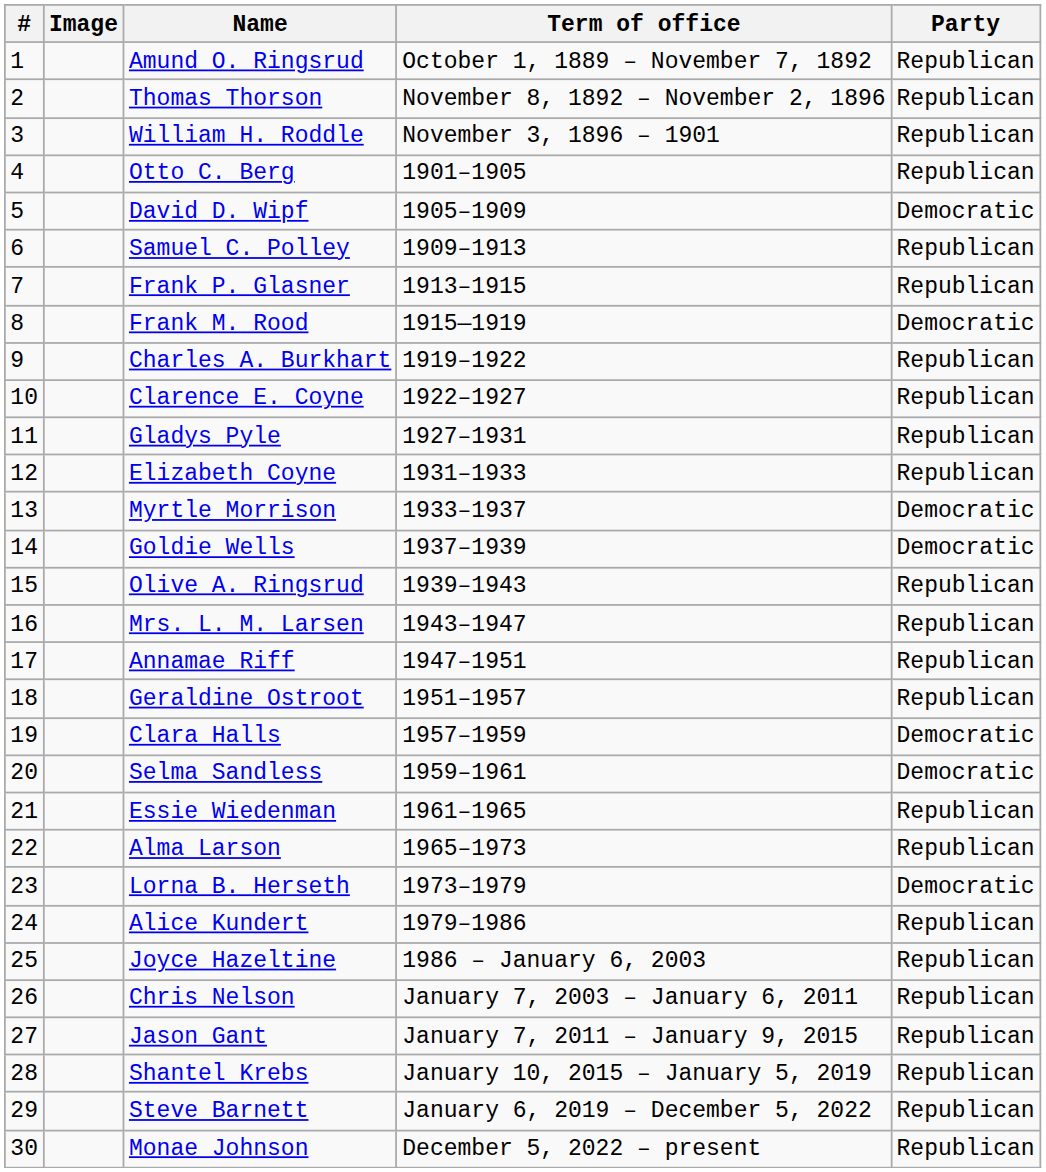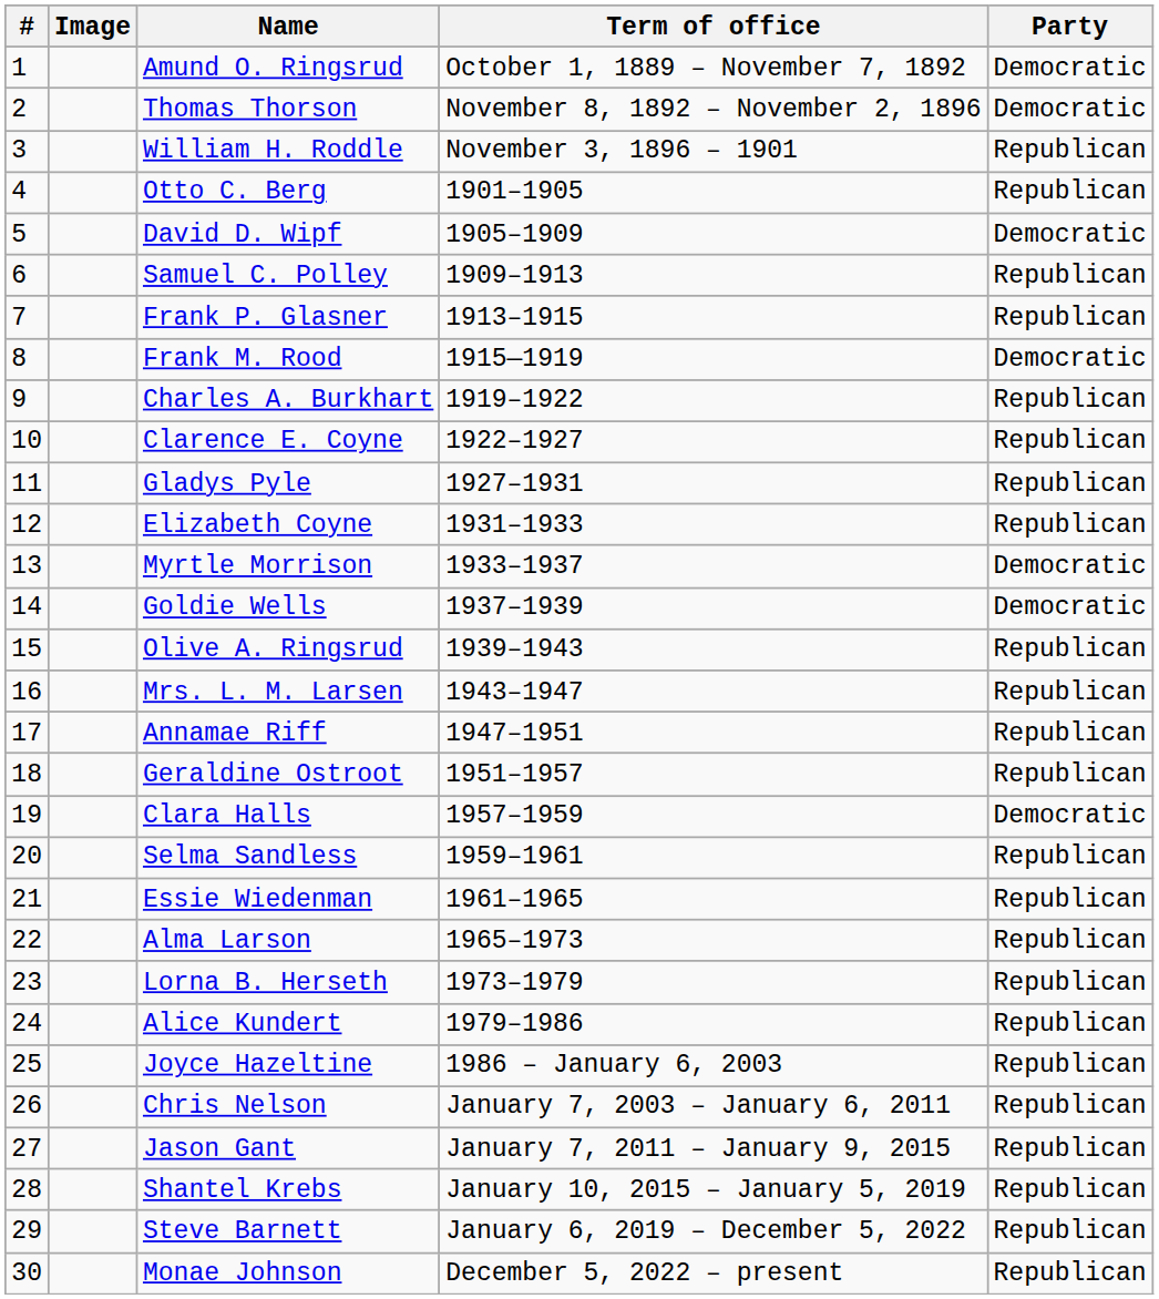Amund O. Ringsrud | Party: Republican -> Democratic
Thomas Thorson | Party: Republican -> Democratic
Selma Sandless | Party: Democratic -> Republican
Lorna B. Herseth | Party: Democratic -> Republican
